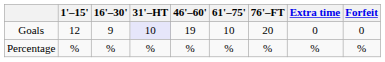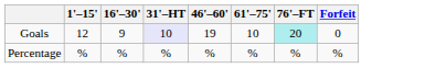- column: Extra time | 0 | %
Goals | 76'–FT: no background -> paleturquoise background
